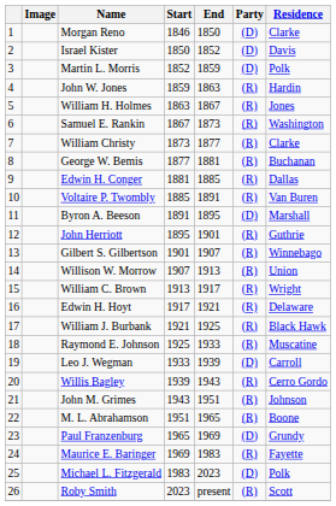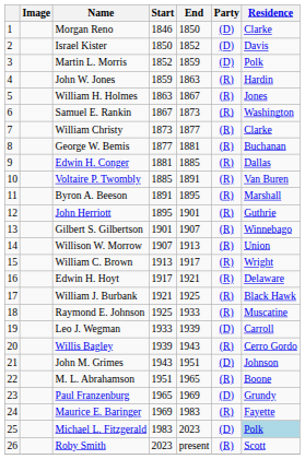Byron A. Beeson | Party: (D) -> (R)
John M. Grimes | Party: (R) -> (D)
Michael L. Fitzgerald | Residence: no background -> lightblue background
